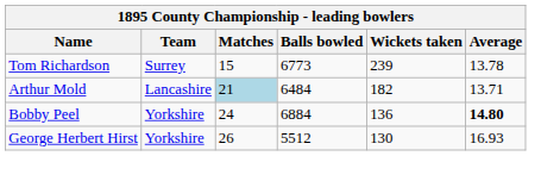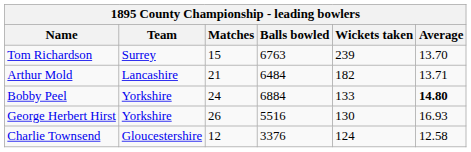Tom Richardson | Balls bowled: 6773 -> 6763
Tom Richardson | Average: 13.78 -> 13.70
Arthur Mold | Matches: lightblue background -> no background
Bobby Peel | Wickets taken: 136 -> 133
George Herbert Hirst | Balls bowled: 5512 -> 5516
+ row: Charlie Townsend | Gloucestershire | 12 | 3376 | 124 | 12.58
